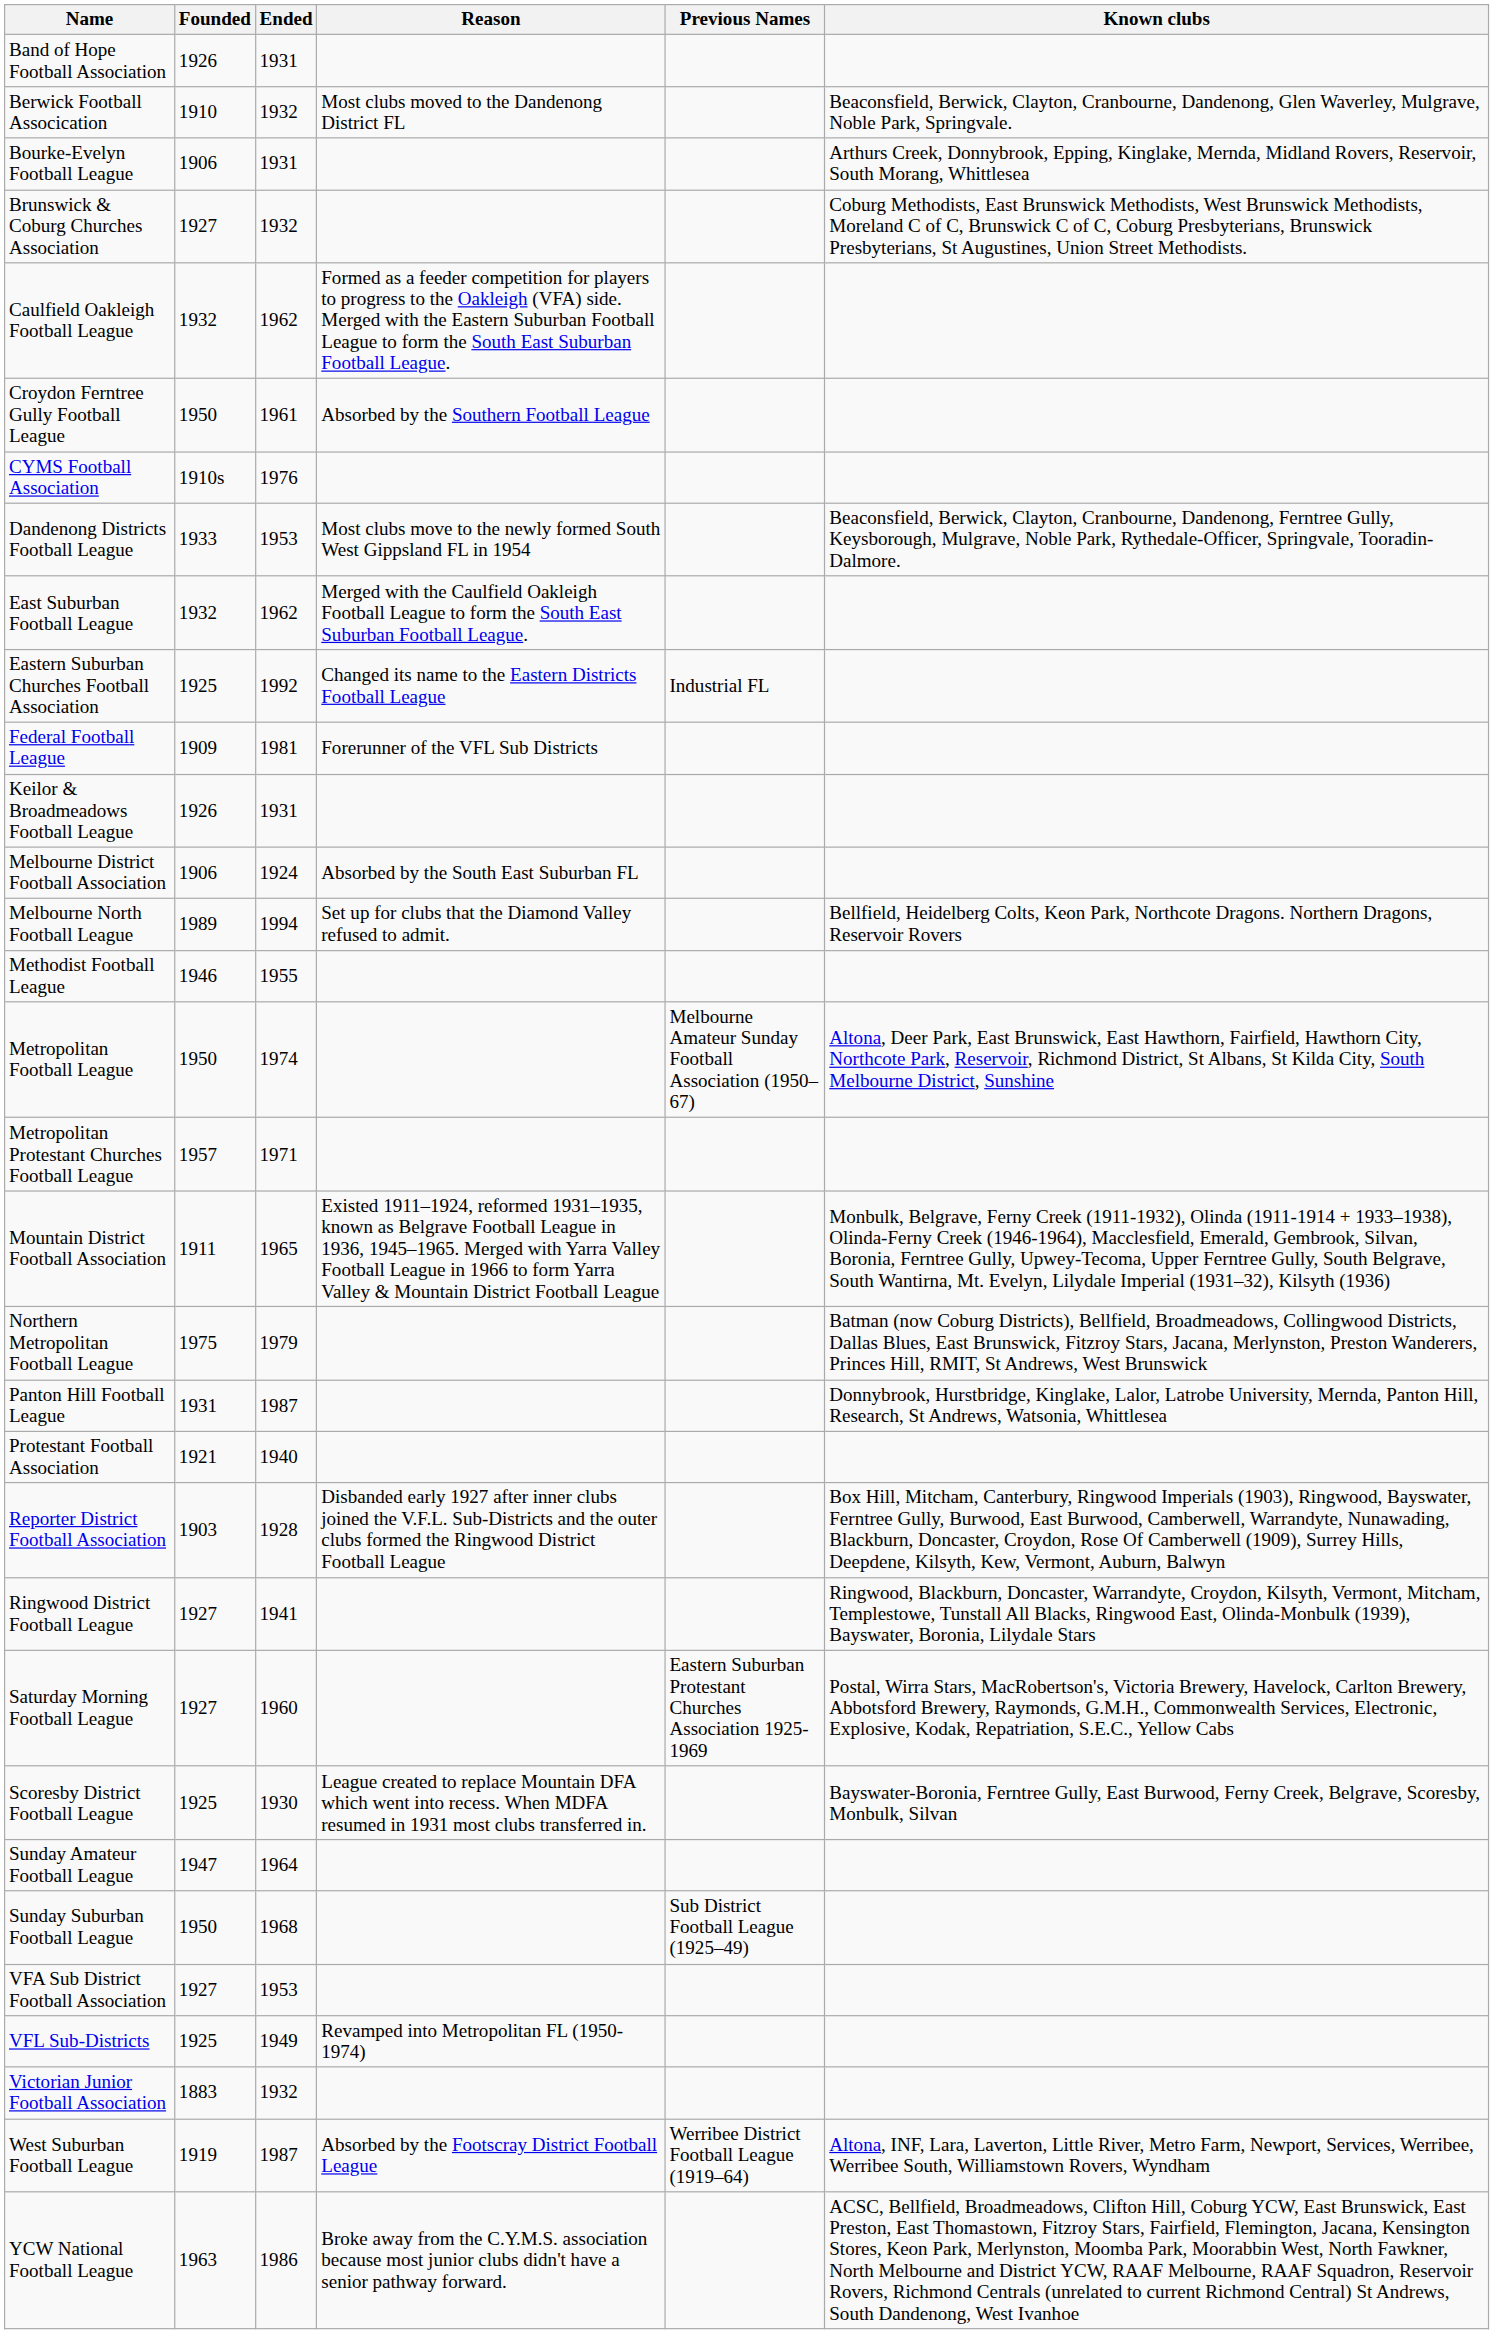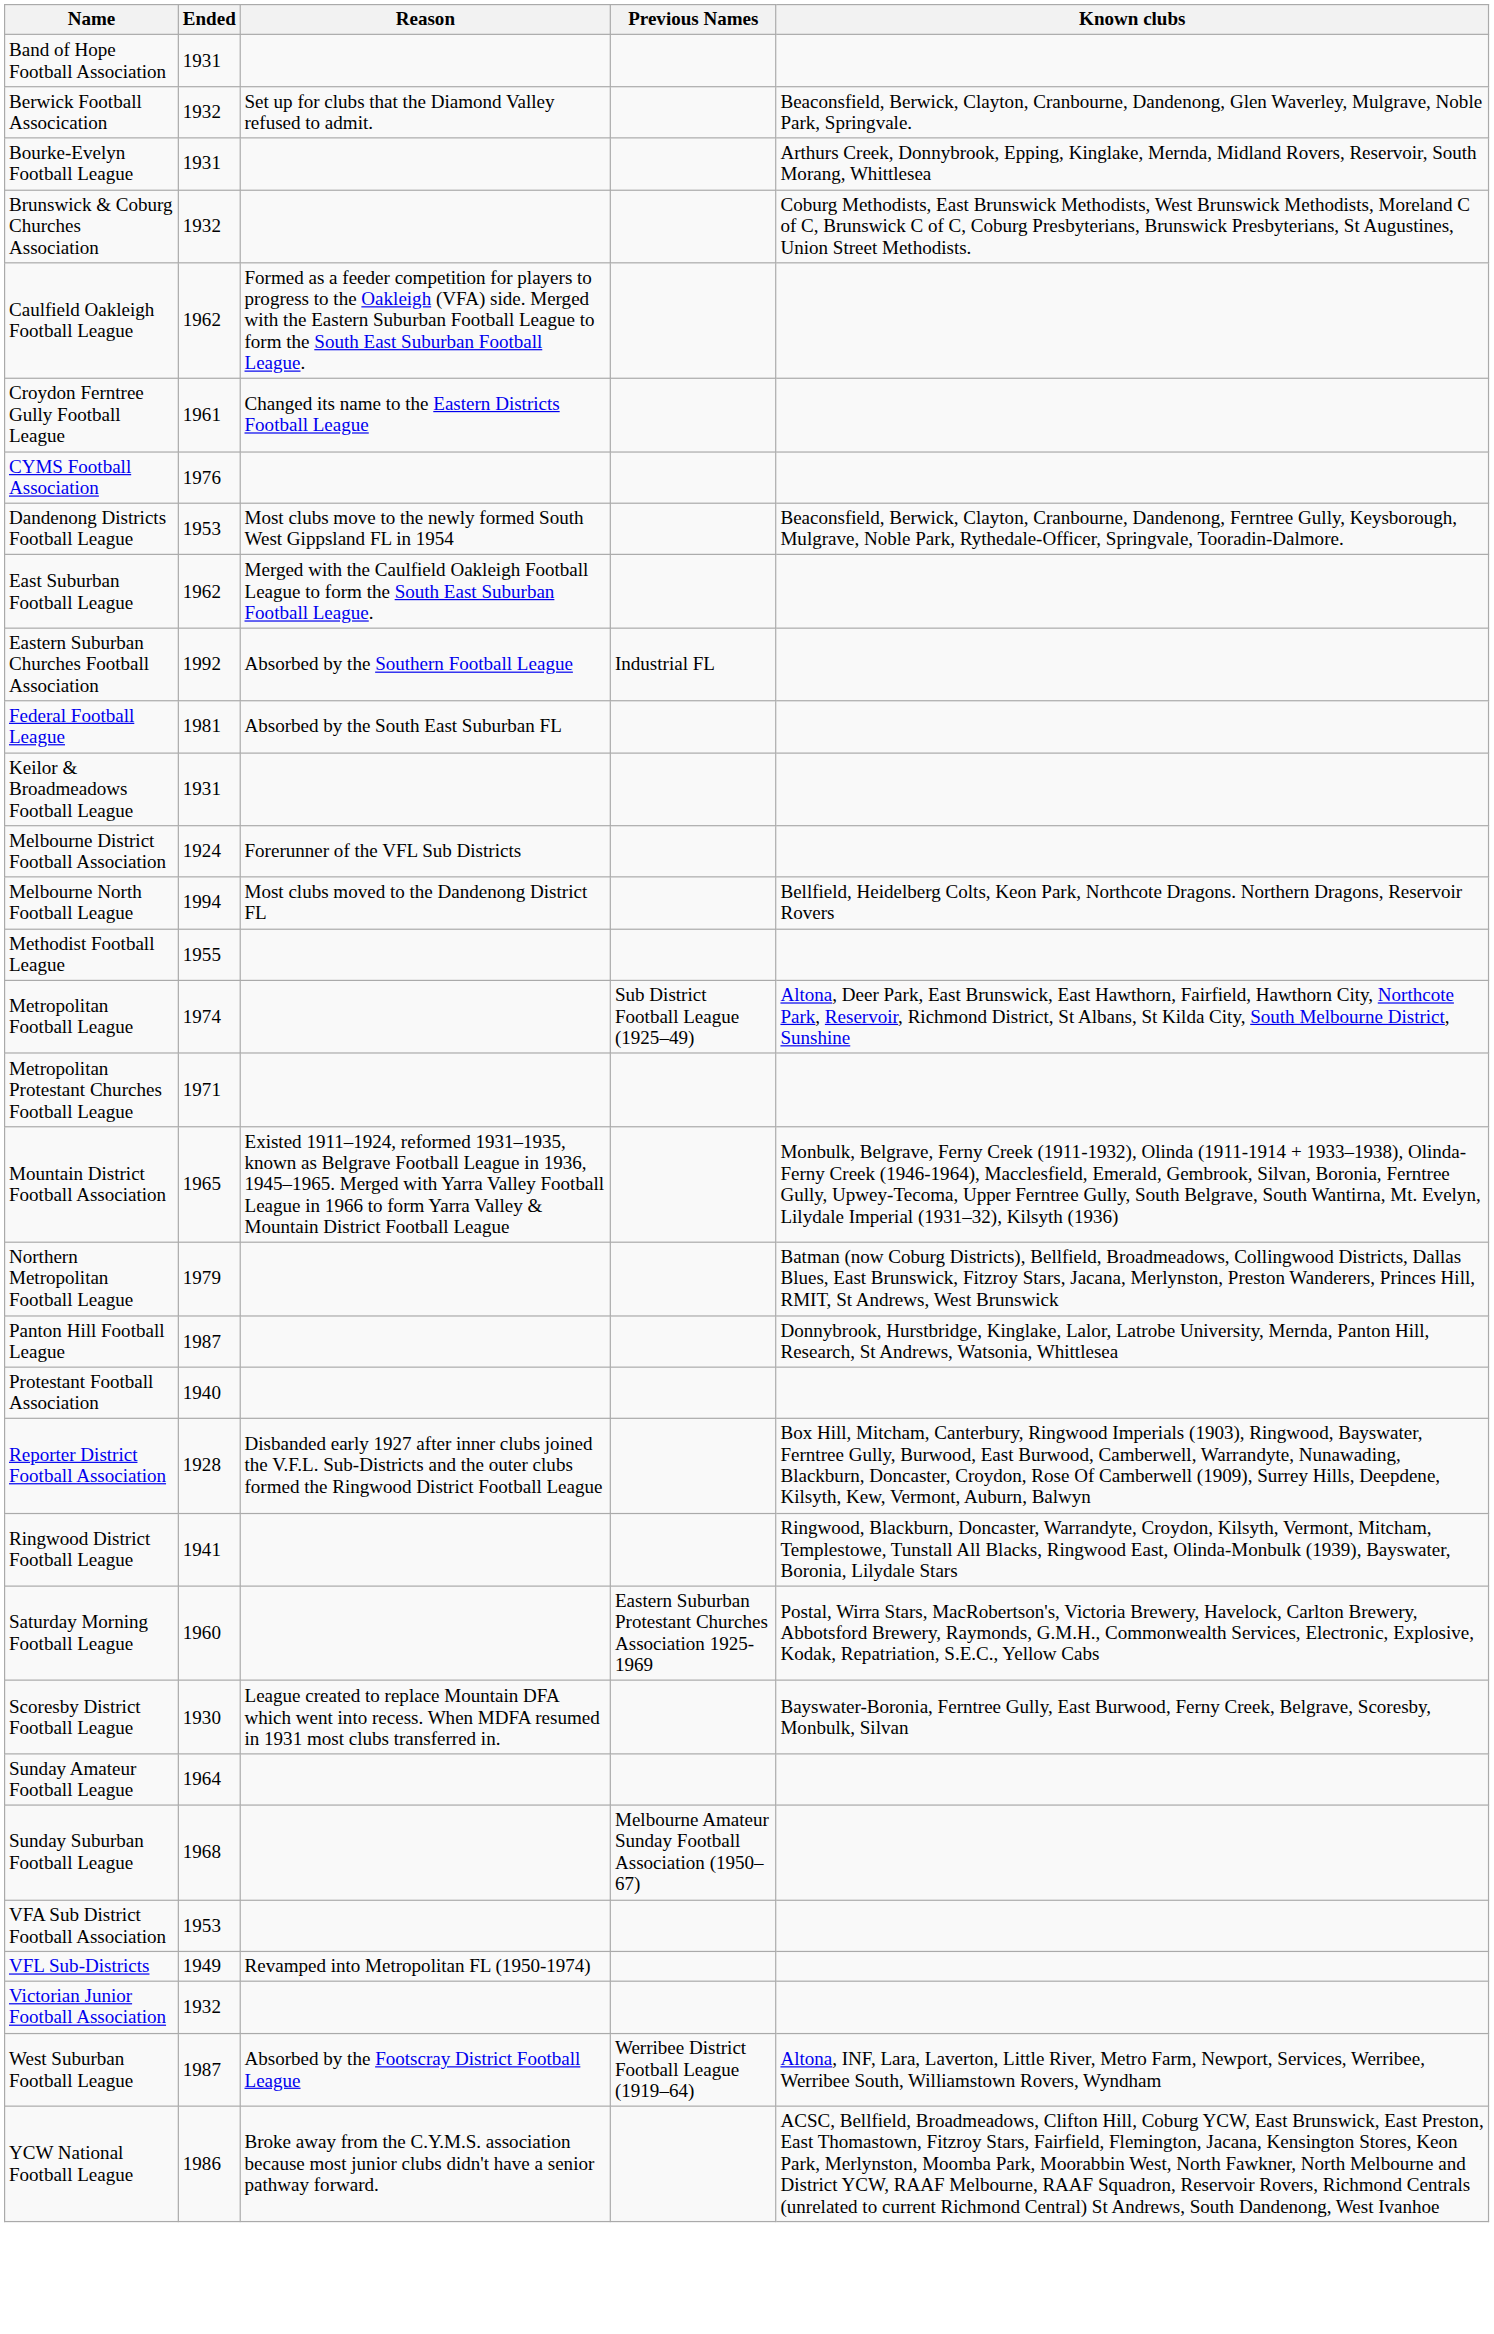- column: Founded | 1926 | 1910 | 1906 | 1927 | 1932 | 1950 | 1910s | 1933 | 1932 | 1925 | 1909 | 1926 | 1906 | 1989 | 1946 | 1950 | 1957 | 1911 | 1975 | 1931 | 1921 | 1903 | 1927 | 1927 | 1925 | 1947 | 1950 | 1927 | 1925 | 1883 | 1919 | 1963
Berwick Football Assocication | Reason: Most clubs moved to the Dandenong District FL -> Set up for clubs that the Diamond Valley refused to admit.
Croydon Ferntree Gully Football League | Reason: Absorbed by the Southern Football League -> Changed its name to the Eastern Districts Football League
Eastern Suburban Churches Football Association | Reason: Changed its name to the Eastern Districts Football League -> Absorbed by the Southern Football League
Federal Football League | Reason: Forerunner of the VFL Sub Districts -> Absorbed by the South East Suburban FL
Melbourne District Football Association | Reason: Absorbed by the South East Suburban FL -> Forerunner of the VFL Sub Districts
Melbourne North Football League | Reason: Set up for clubs that the Diamond Valley refused to admit. -> Most clubs moved to the Dandenong District FL
Metropolitan Football League | Previous Names: Melbourne Amateur Sunday Football Association (1950–67) -> Sub District Football League (1925–49)
Sunday Suburban Football League | Previous Names: Sub District Football League (1925–49) -> Melbourne Amateur Sunday Football Association (1950–67)
